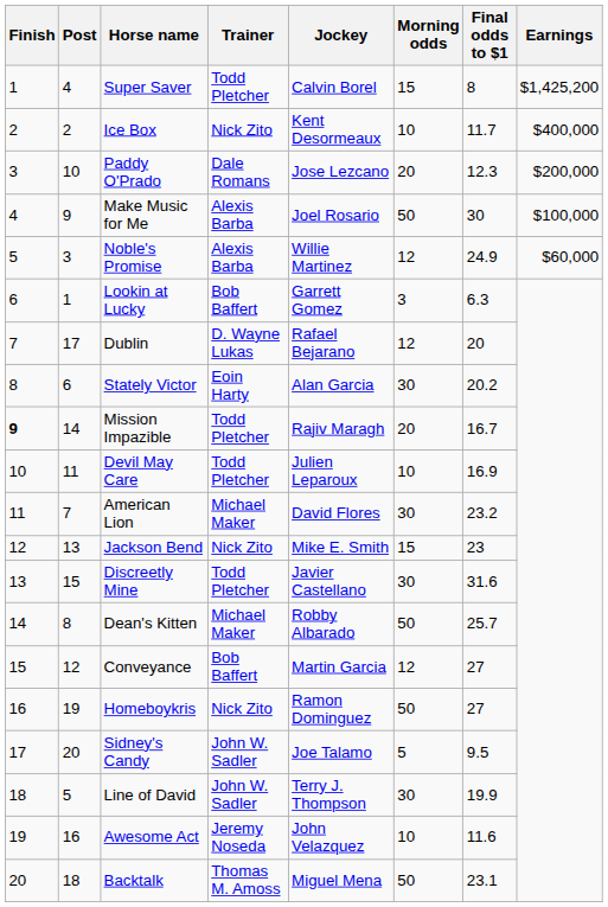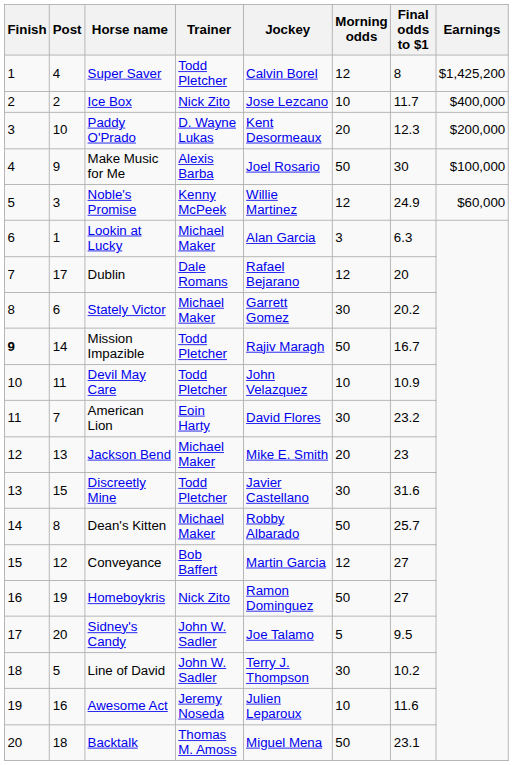Super Saver | Morning odds: 15 -> 12
Ice Box | Jockey: Kent Desormeaux -> Jose Lezcano
Paddy O'Prado | Trainer: Dale Romans -> D. Wayne Lukas
Paddy O'Prado | Jockey: Jose Lezcano -> Kent Desormeaux
Noble's Promise | Trainer: Alexis Barba -> Kenny McPeek
Lookin at Lucky | Trainer: Bob Baffert -> Michael Maker
Lookin at Lucky | Jockey: Garrett Gomez -> Alan Garcia
Dublin | Trainer: D. Wayne Lukas -> Dale Romans
Stately Victor | Trainer: Eoin Harty -> Michael Maker
Stately Victor | Jockey: Alan Garcia -> Garrett Gomez
Mission Impazible | Morning odds: 20 -> 50
Devil May Care | Jockey: Julien Leparoux -> John Velazquez
Devil May Care | Final odds to $1: 16.9 -> 10.9
American Lion | Trainer: Michael Maker -> Eoin Harty
Jackson Bend | Trainer: Nick Zito -> Michael Maker
Jackson Bend | Morning odds: 15 -> 20
Line of David | Final odds to $1: 19.9 -> 10.2
Awesome Act | Jockey: John Velazquez -> Julien Leparoux
